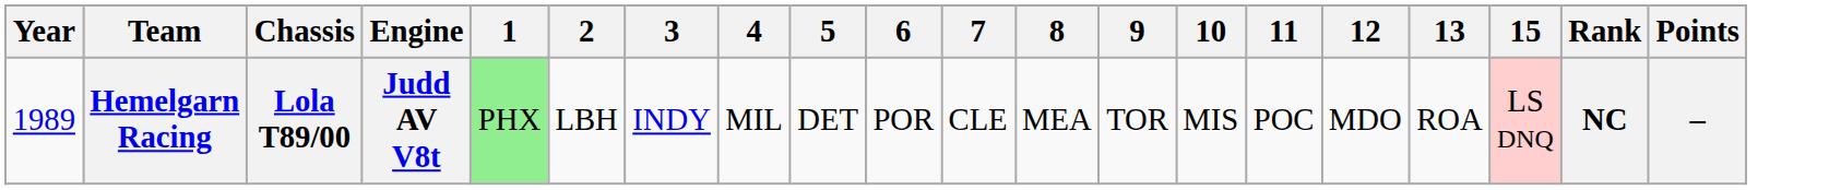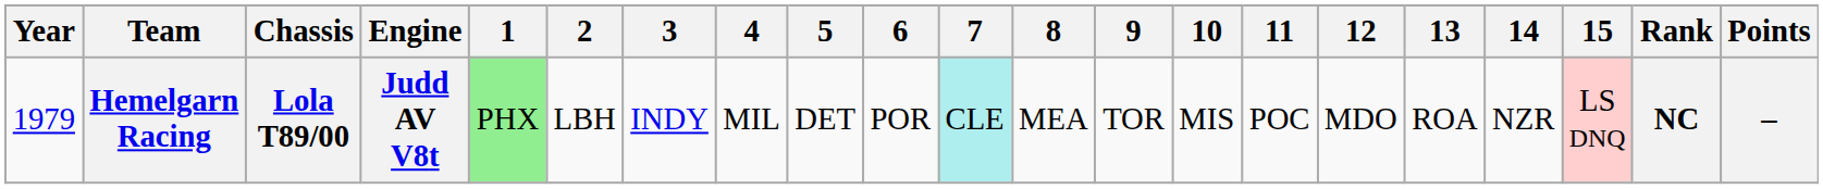+ column: 14 | NZR
Hemelgarn Racing | Year: 1989 -> 1979
Hemelgarn Racing | 7: no background -> paleturquoise background
